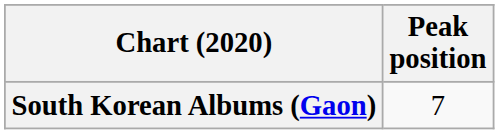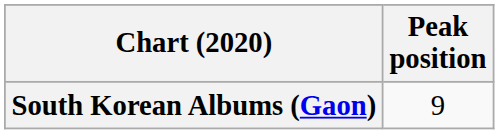South Korean Albums (Gaon) | Peak position: 7 -> 9
